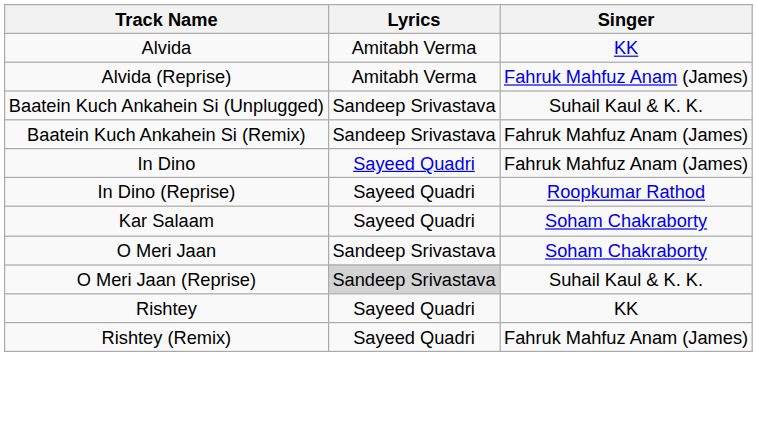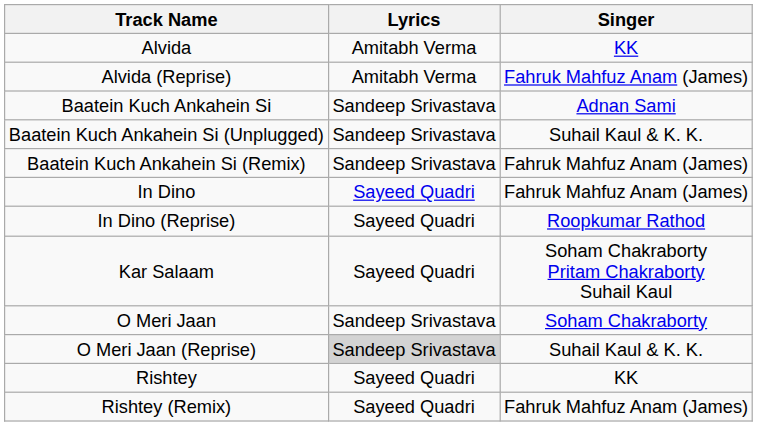+ row: Baatein Kuch Ankahein Si | Sandeep Srivastava | Adnan Sami
Kar Salaam | Singer: Soham Chakraborty -> Soham Chakraborty Pritam Chakraborty Suhail Kaul
